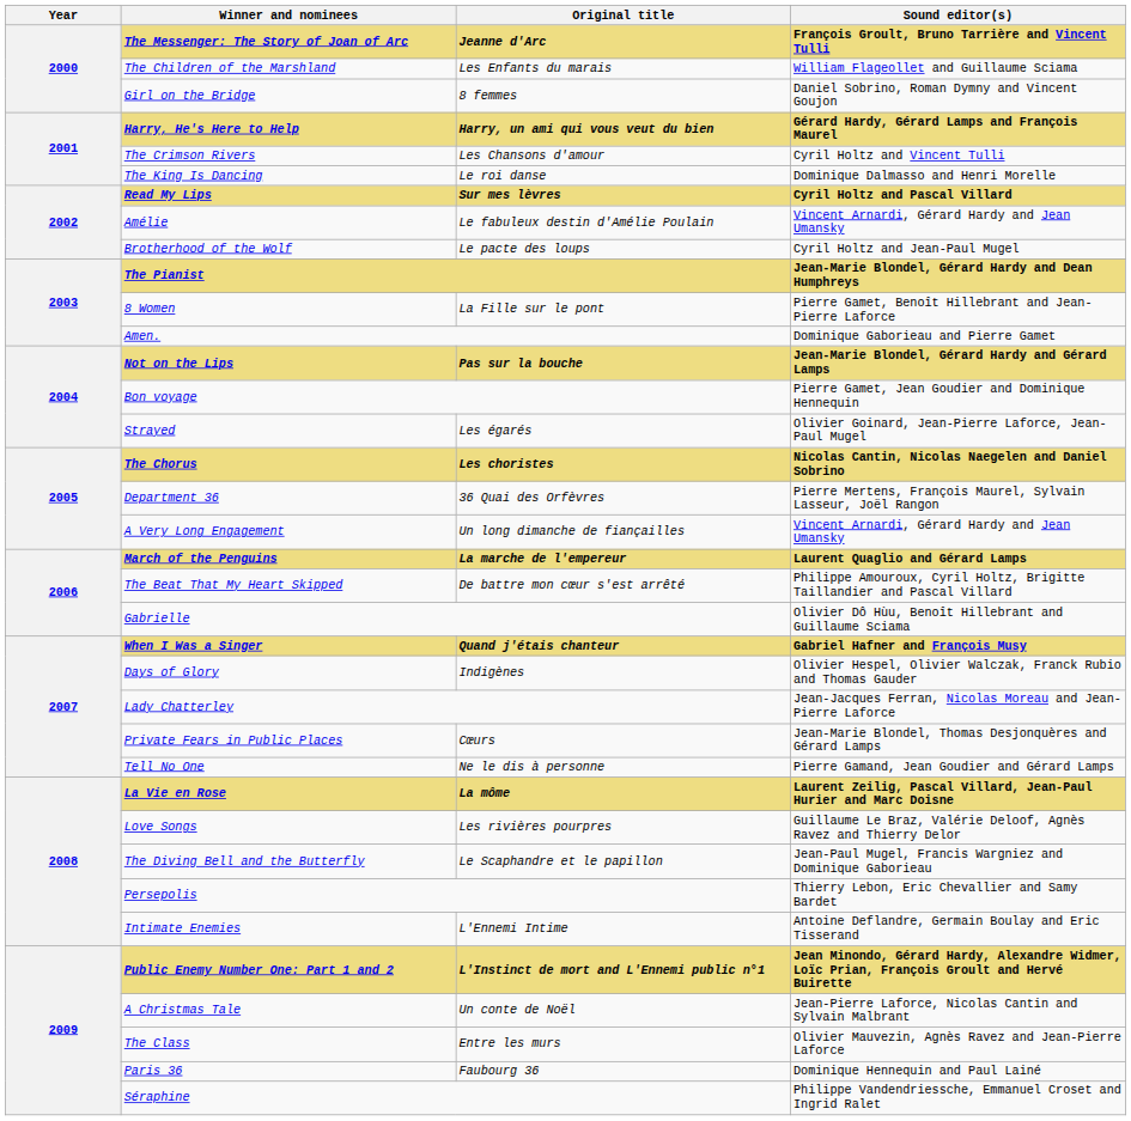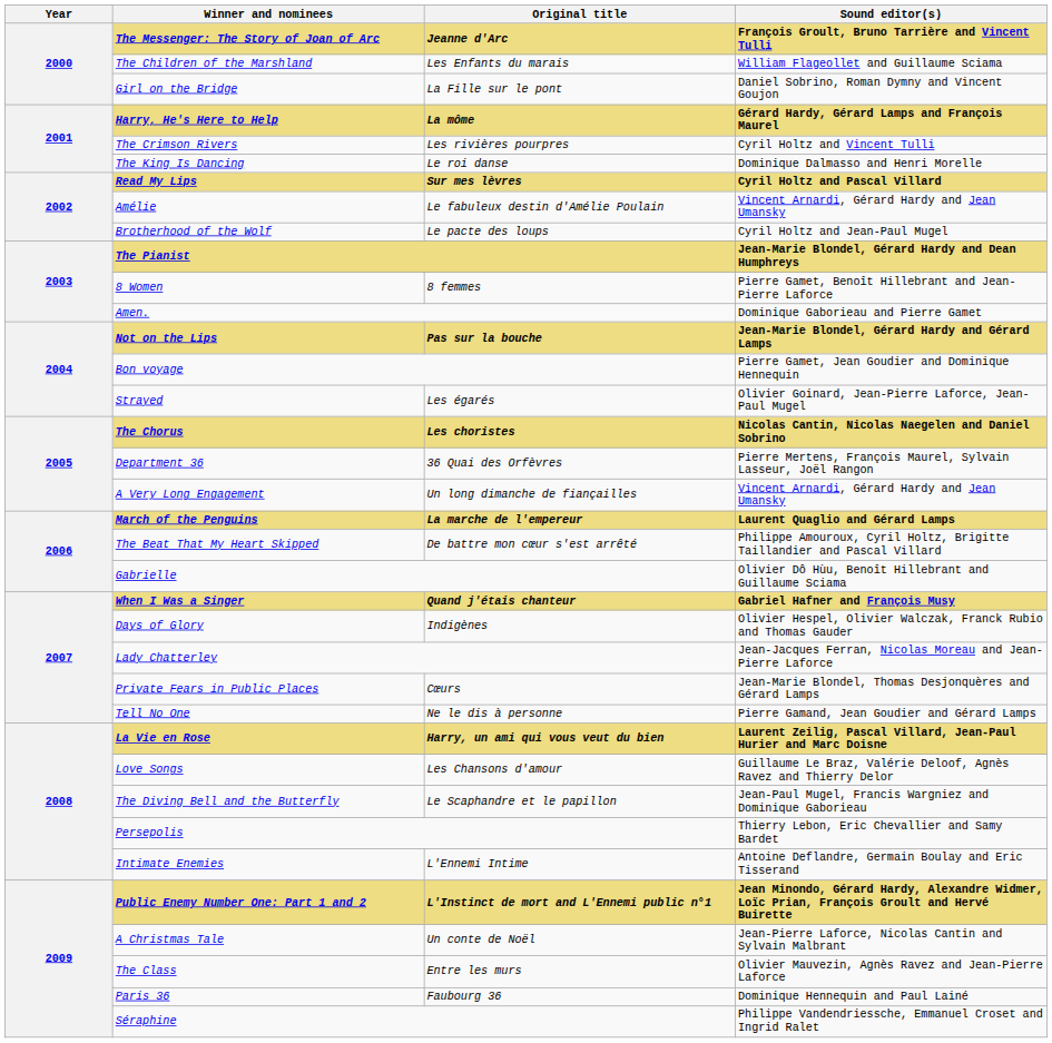Girl on the Bridge | Original title: 8 femmes -> La Fille sur le pont
Harry, He's Here to Help | Original title: Harry, un ami qui vous veut du bien -> La môme
The Crimson Rivers | Original title: Les Chansons d'amour -> Les rivières pourpres
8 Women | Original title: La Fille sur le pont -> 8 femmes
La Vie en Rose | Original title: La môme -> Harry, un ami qui vous veut du bien
Love Songs | Original title: Les rivières pourpres -> Les Chansons d'amour
